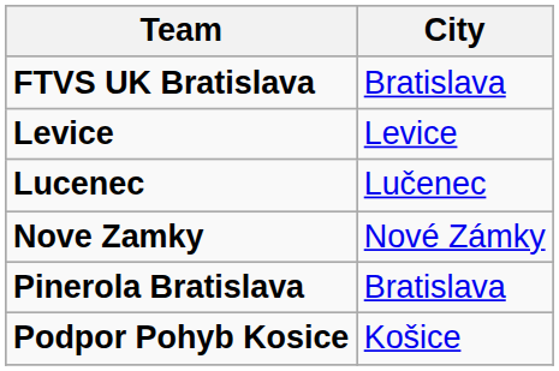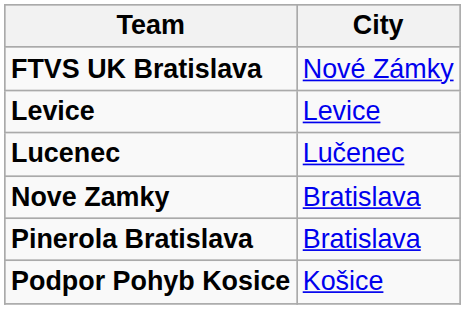FTVS UK Bratislava | City: Bratislava -> Nové Zámky
Nove Zamky | City: Nové Zámky -> Bratislava
